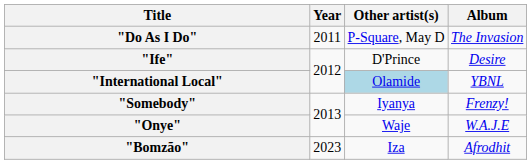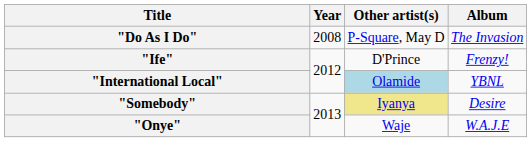"Do As I Do" | Year: 2011 -> 2008
"Ife" | Album: Desire -> Frenzy!
"Somebody" | Other artist(s): no background -> khaki background
"Somebody" | Album: Frenzy! -> Desire
- row: "Bomzão" | 2023 | Iza | Afrodhit
